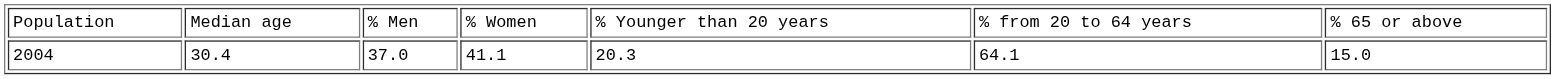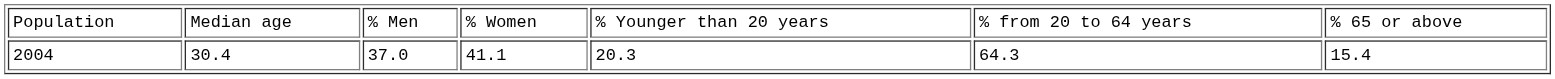2004 | column 6: 64.1 -> 64.3
2004 | column 7: 15.0 -> 15.4
